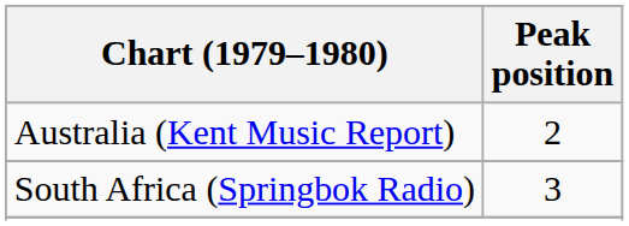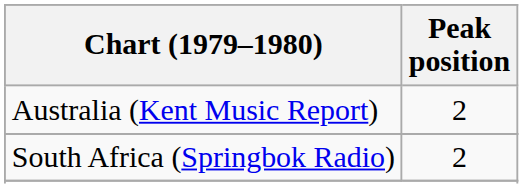South Africa (Springbok Radio) | Peak position: 3 -> 2
